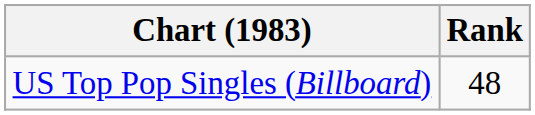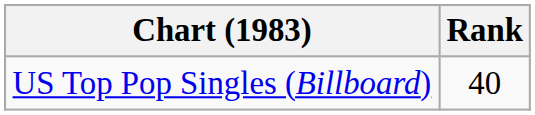US Top Pop Singles (Billboard) | Rank: 48 -> 40
